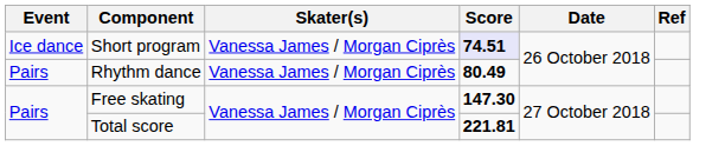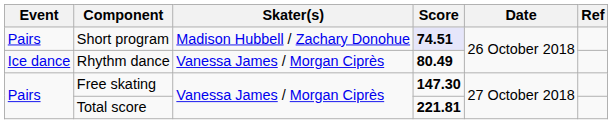Short program | Event: Ice dance -> Pairs
Short program | Skater(s): Vanessa James / Morgan Ciprès -> Madison Hubbell / Zachary Donohue
Rhythm dance | Event: Pairs -> Ice dance
